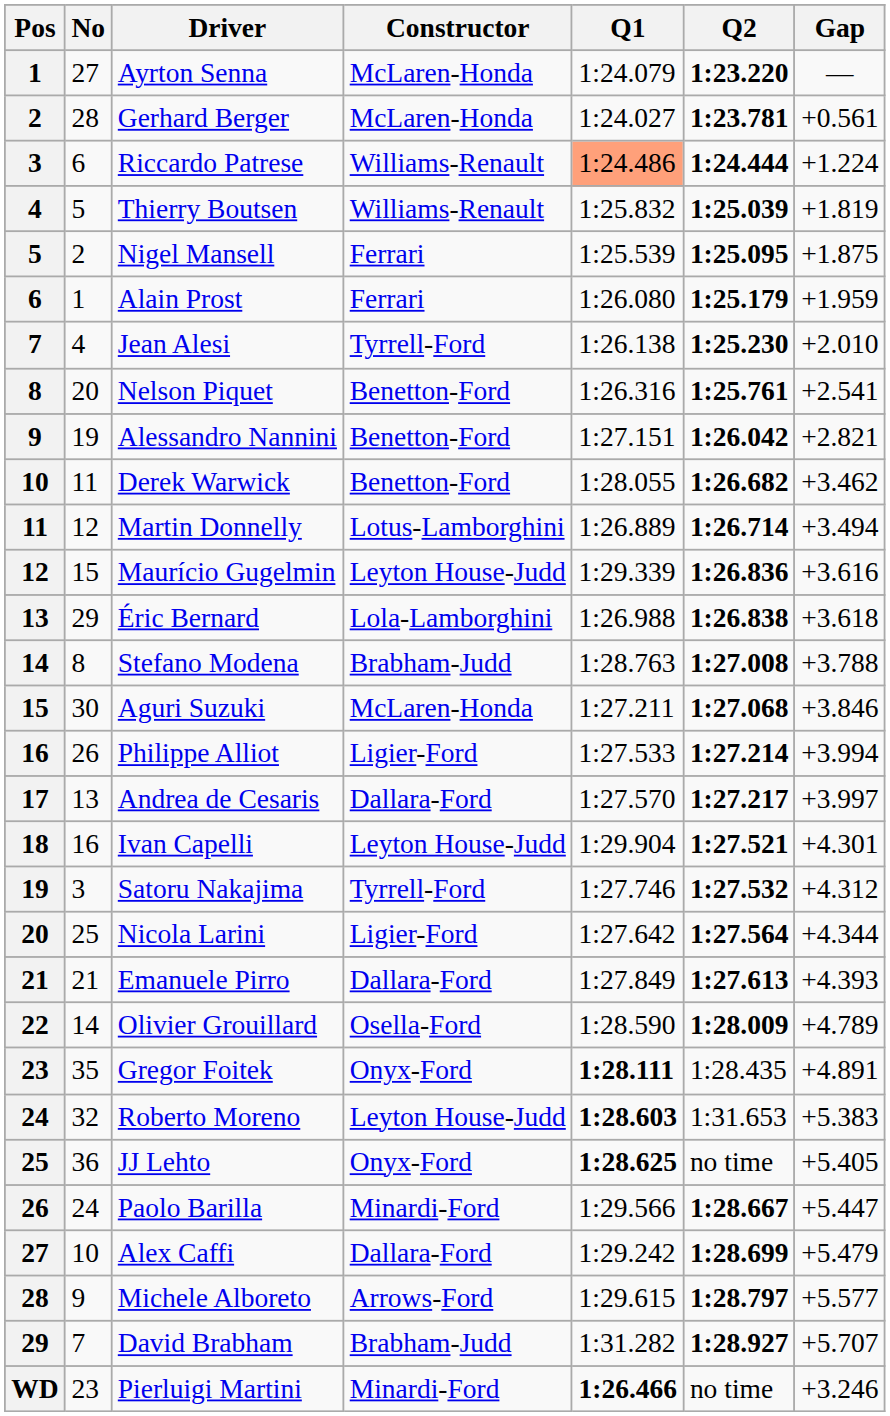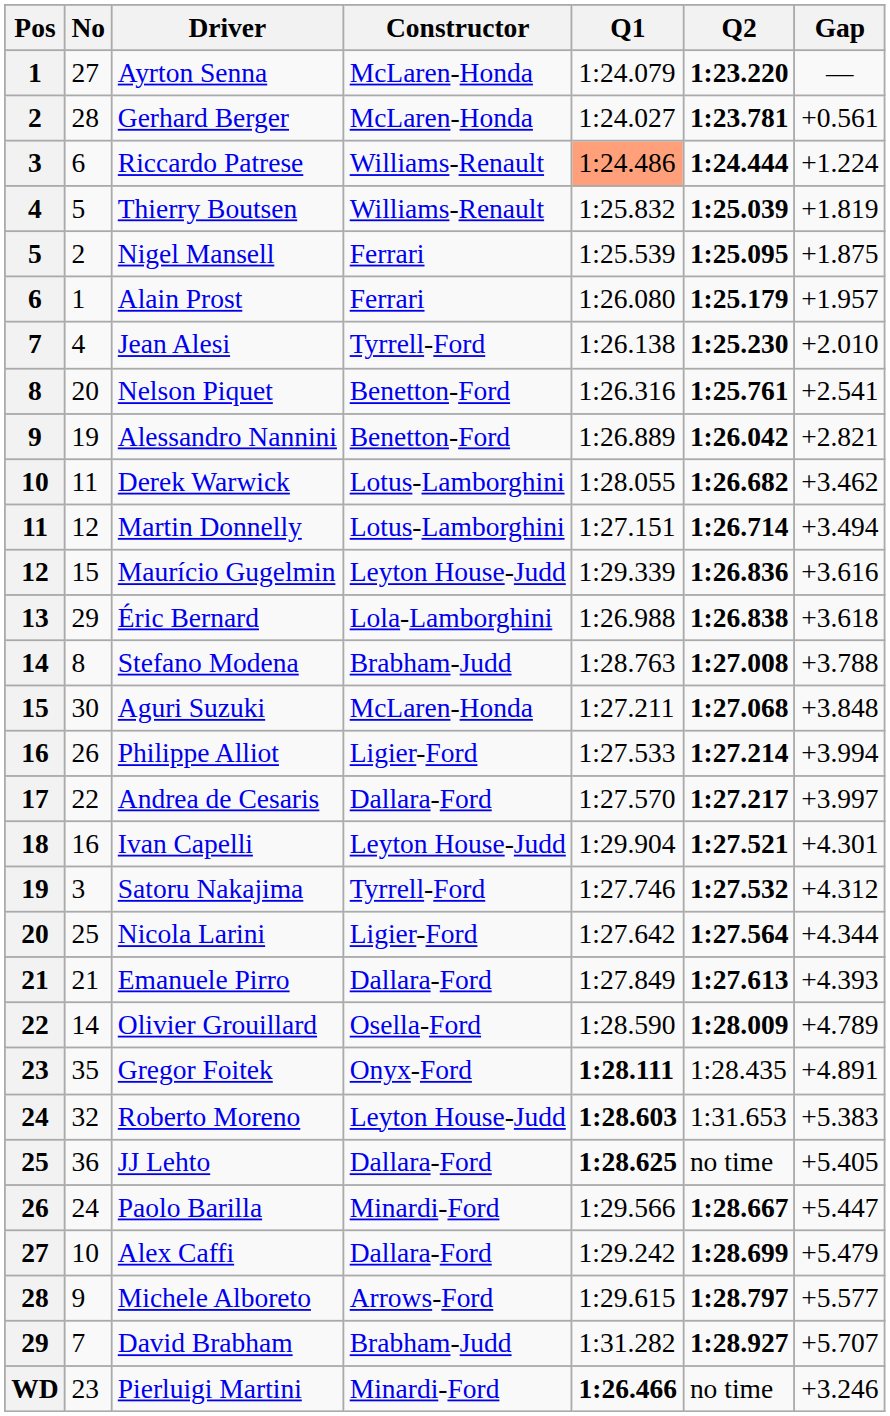Alain Prost | Gap: +1.959 -> +1.957
Alessandro Nannini | Q1: 1:27.151 -> 1:26.889
Derek Warwick | Constructor: Benetton-Ford -> Lotus-Lamborghini
Martin Donnelly | Q1: 1:26.889 -> 1:27.151
Aguri Suzuki | Gap: +3.846 -> +3.848
Andrea de Cesaris | No: 13 -> 22
JJ Lehto | Constructor: Onyx-Ford -> Dallara-Ford
